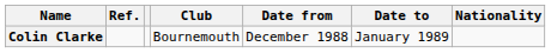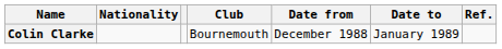columns swapped: Nationality <-> Ref.
